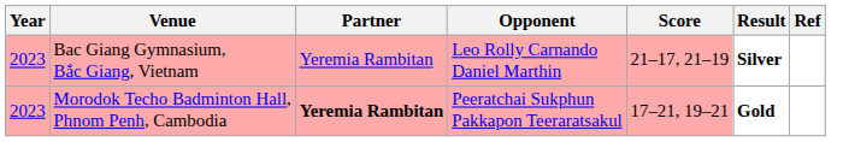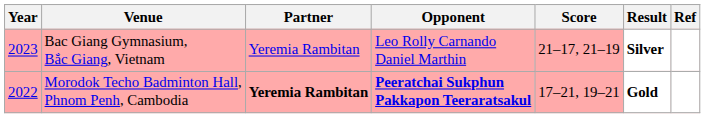Morodok Techo Badminton Hall, Phnom Penh, Cambodia | Year: 2023 -> 2022
Morodok Techo Badminton Hall, Phnom Penh, Cambodia | Opponent: normal -> bold
